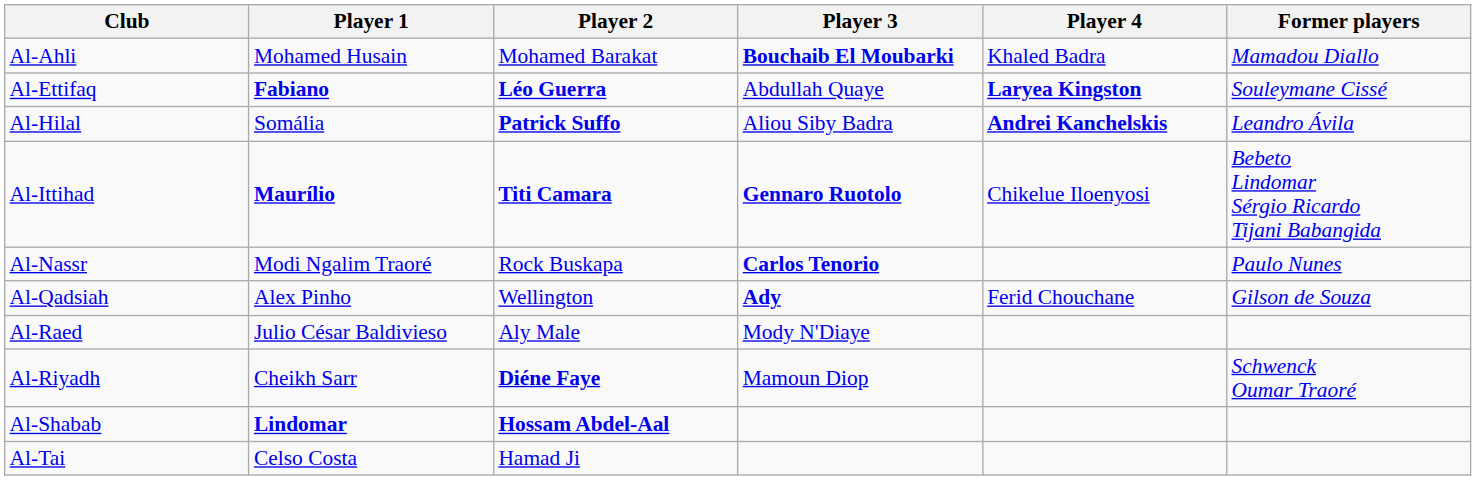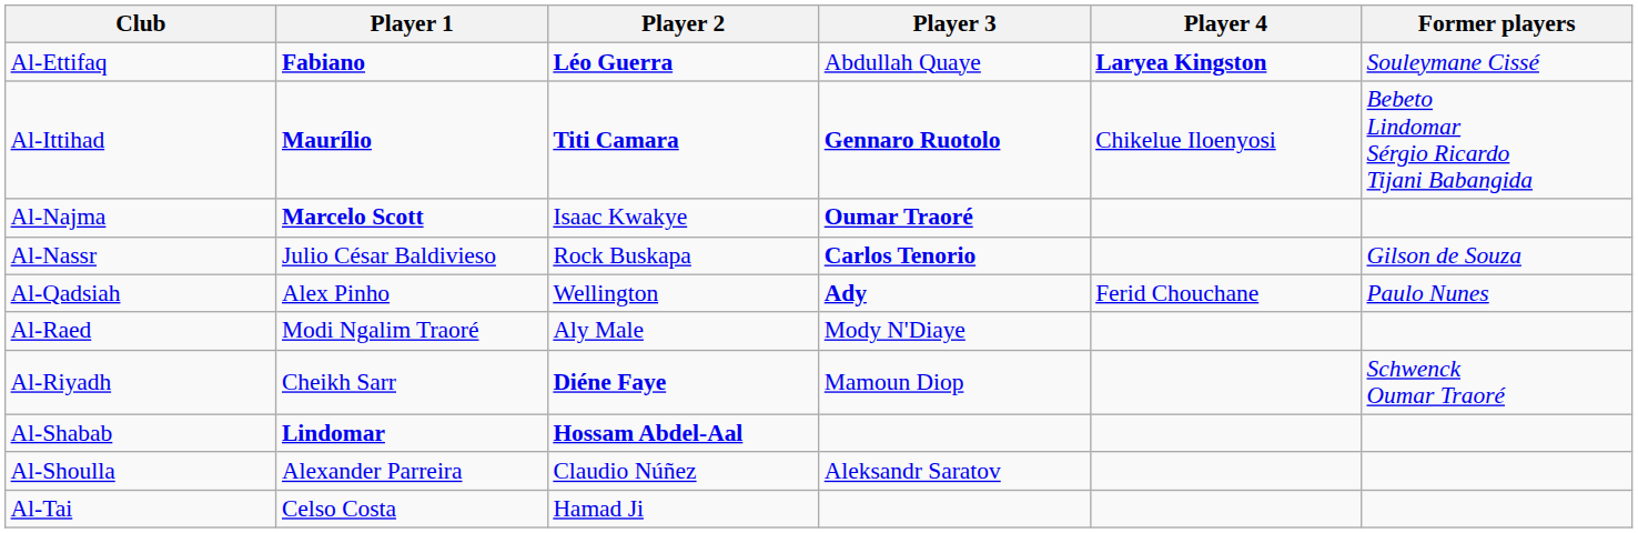- row: Al-Ahli | Mohamed Husain | Mohamed Barakat | Bouchaib El Moubarki | Khaled Badra | Mamadou Diallo
- row: Al-Hilal | Somália | Patrick Suffo | Aliou Siby Badra | Andrei Kanchelskis | Leandro Ávila
+ row: Al-Najma | Marcelo Scott | Isaac Kwakye | Oumar Traoré
Al-Nassr | Player 1: Modi Ngalim Traoré -> Julio César Baldivieso
Al-Nassr | Former players: Paulo Nunes -> Gilson de Souza
Al-Qadsiah | Former players: Gilson de Souza -> Paulo Nunes
Al-Raed | Player 1: Julio César Baldivieso -> Modi Ngalim Traoré
+ row: Al-Shoulla | Alexander Parreira | Claudio Núñez | Aleksandr Saratov
